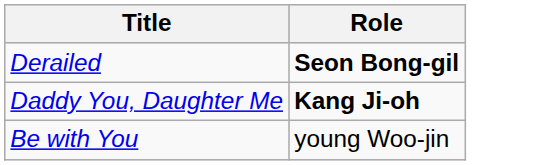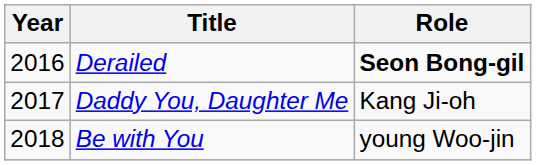+ column: Year | 2016 | 2017 | 2018
Daddy You, Daughter Me | Role: bold -> normal
